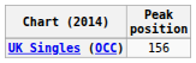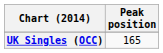UK Singles (OCC) | Peak position: 156 -> 165
